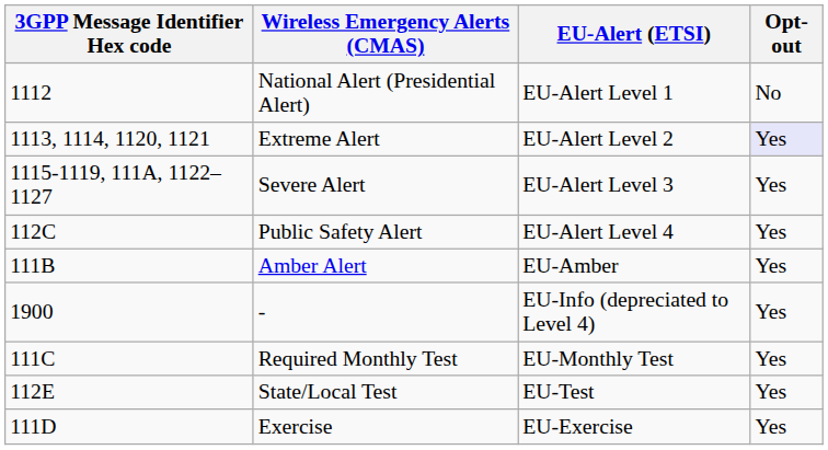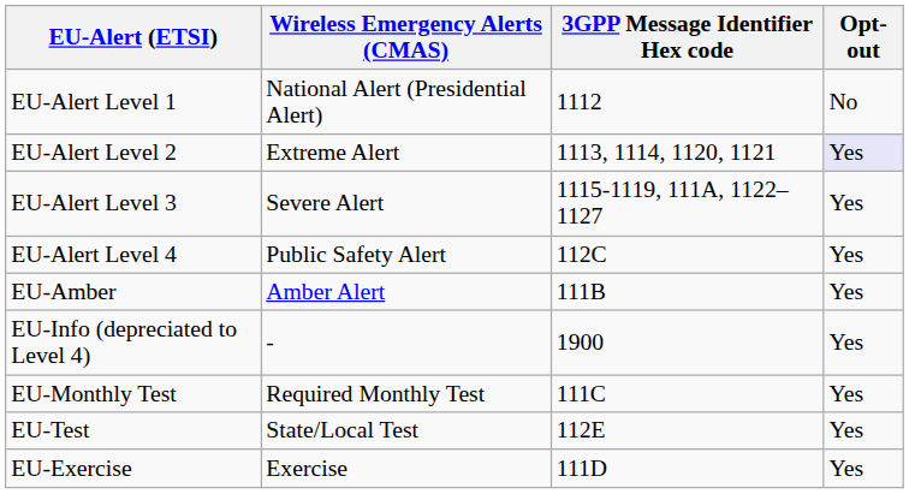columns swapped: 3GPP Message Identifier Hex code <-> EU-Alert (ETSI)
